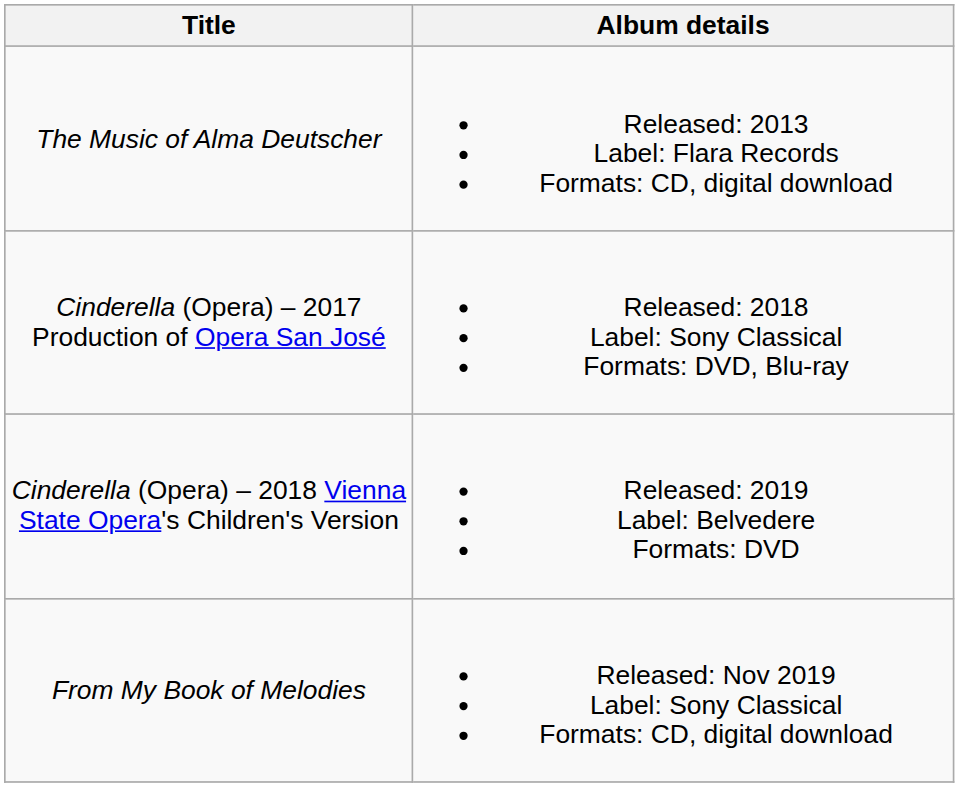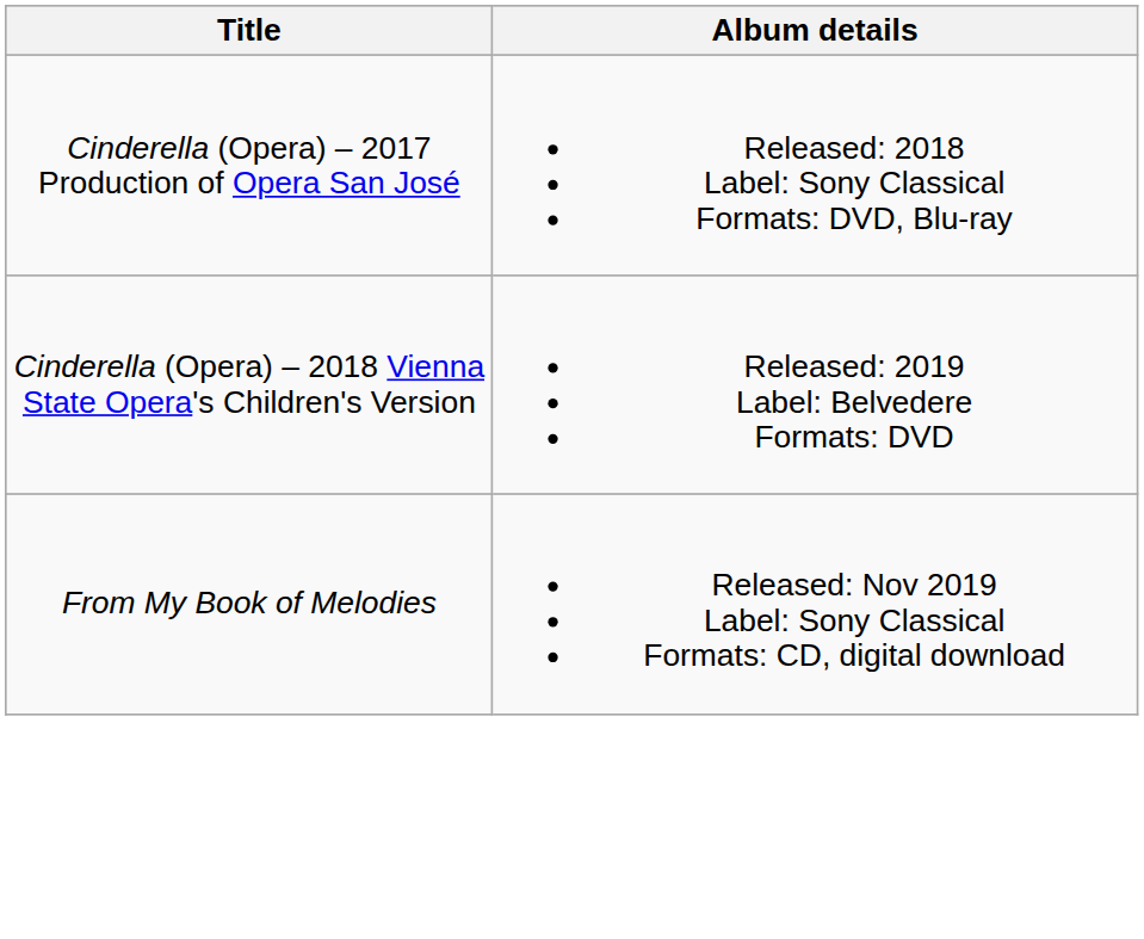- row: The Music of Alma Deutscher | Released: 2013 Label: Flara Records Formats: CD, digital download
